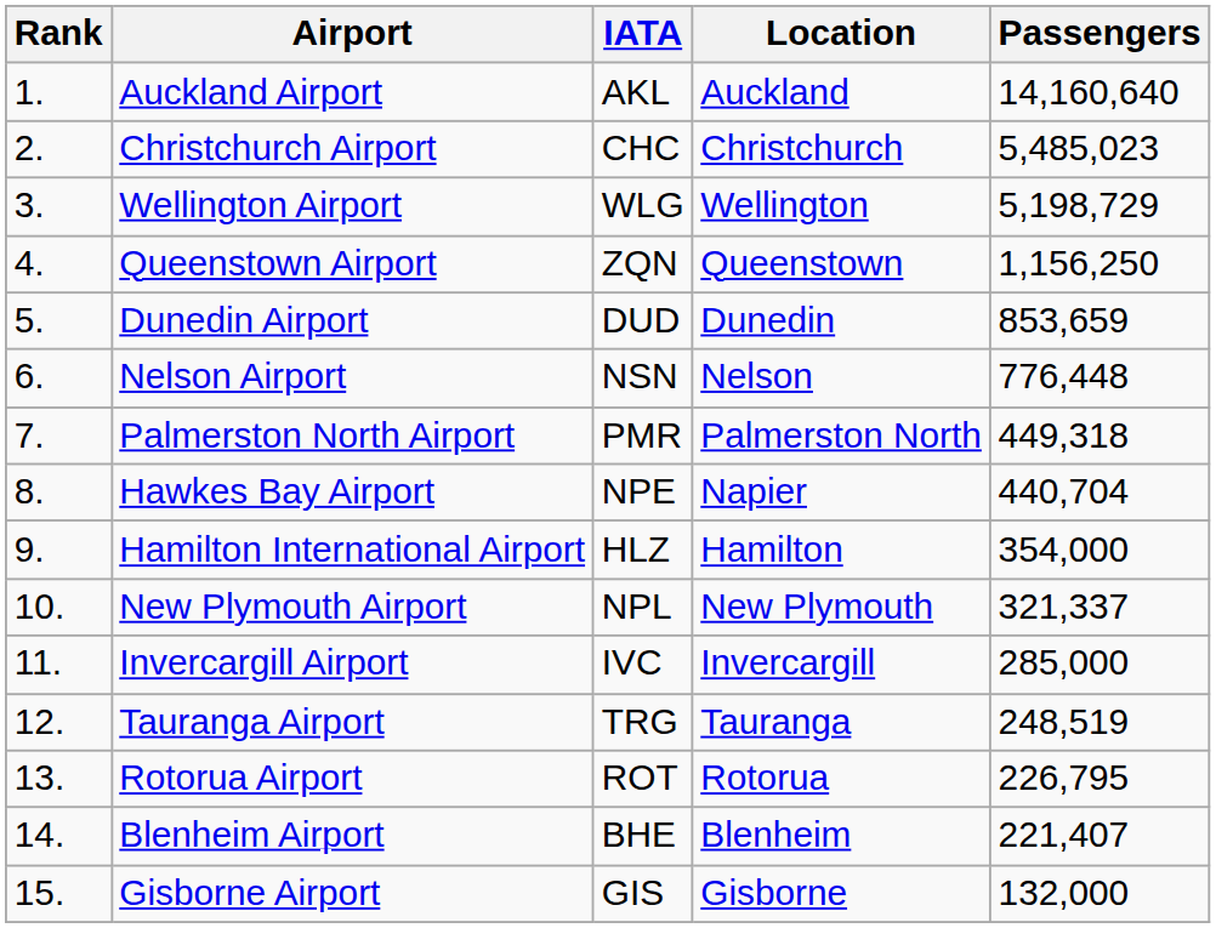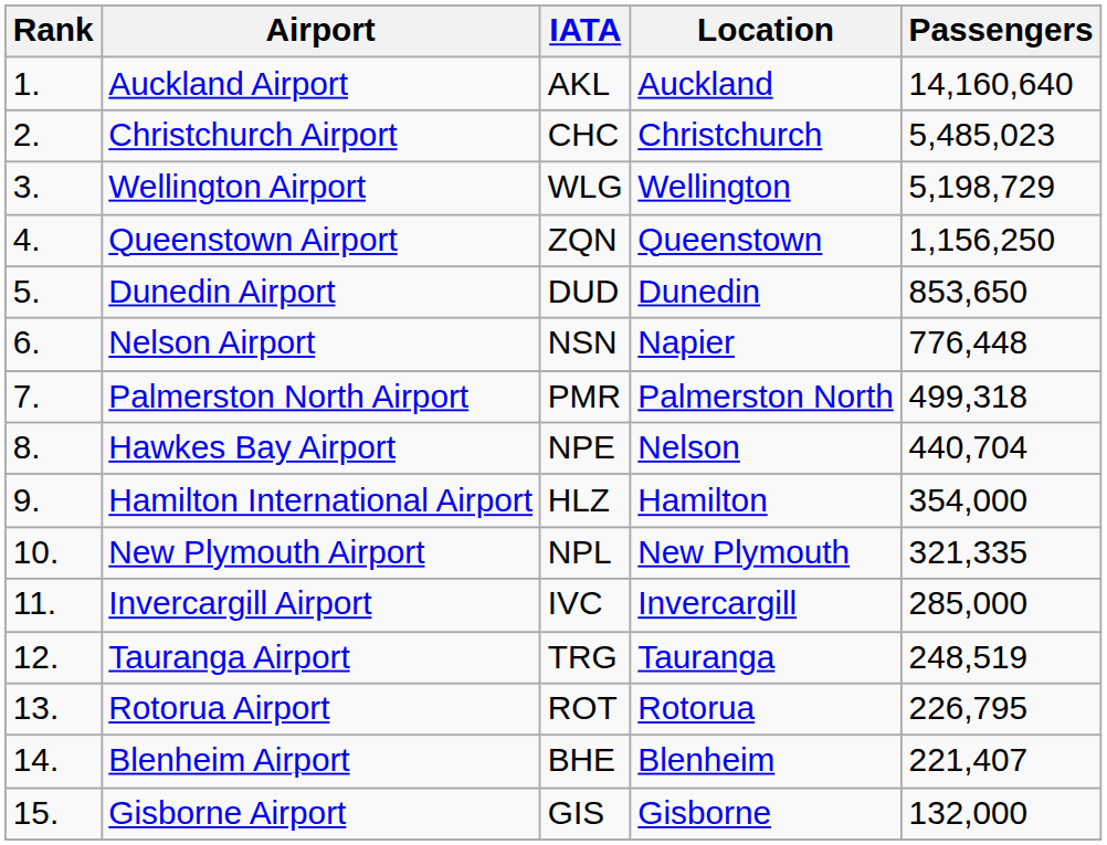Dunedin Airport | Passengers: 853,659 -> 853,650
Nelson Airport | Location: Nelson -> Napier
Palmerston North Airport | Passengers: 449,318 -> 499,318
Hawkes Bay Airport | Location: Napier -> Nelson
New Plymouth Airport | Passengers: 321,337 -> 321,335
